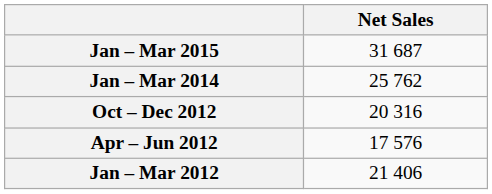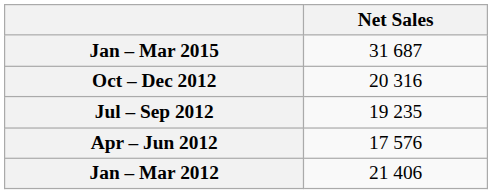- row: Jan – Mar 2014 | 25 762
+ row: Jul – Sep 2012 | 19 235
